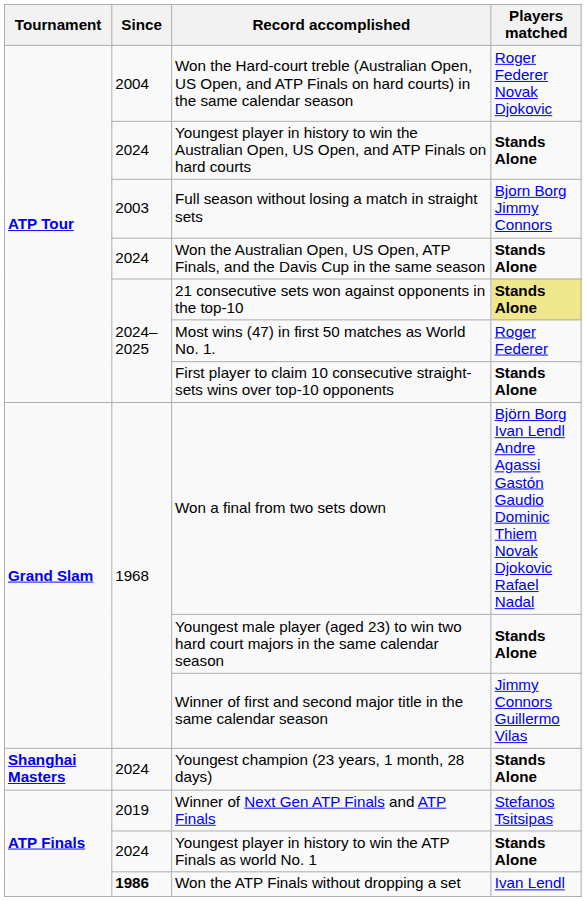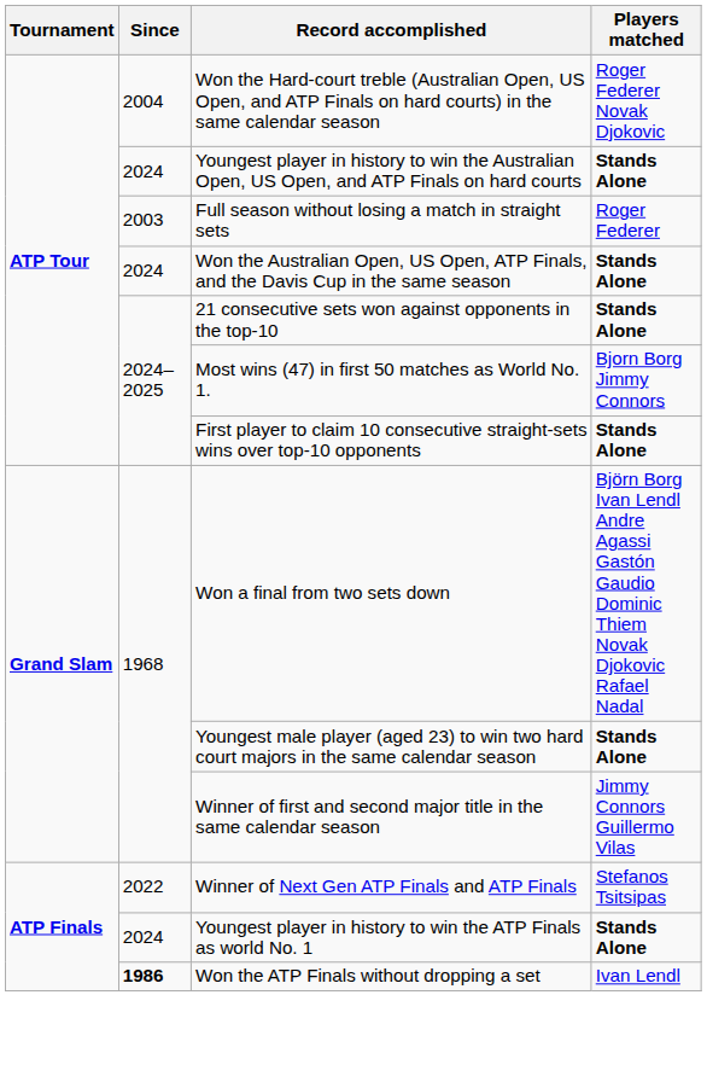Full season without losing a match in straight sets | Players matched: Bjorn Borg Jimmy Connors -> Roger Federer
21 consecutive sets won against opponents in the top-10 | Players matched: khaki background -> no background
Most wins (47) in first 50 matches as World No. 1. | Players matched: Roger Federer -> Bjorn Borg Jimmy Connors
- row: Shanghai Masters | 2024 | Youngest champion (23 years, 1 month, 28 days) | Stands Alone
Winner of Next Gen ATP Finals and ATP Finals | Since: 2019 -> 2022
